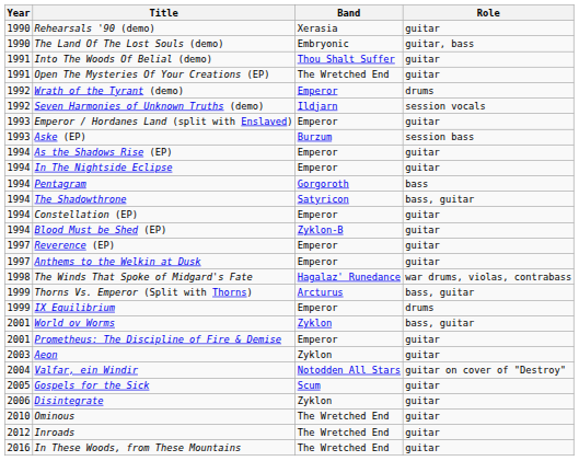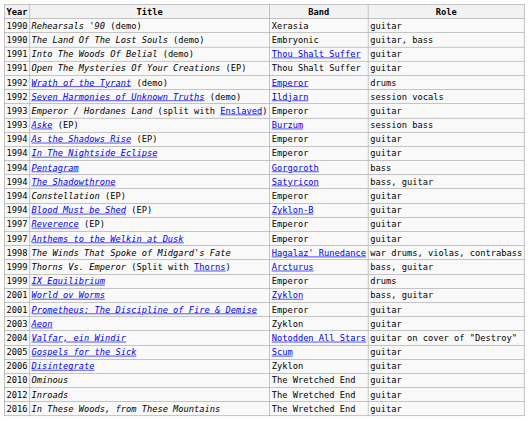Open The Mysteries Of Your Creations (EP) | Band: The Wretched End -> Thou Shalt Suffer
